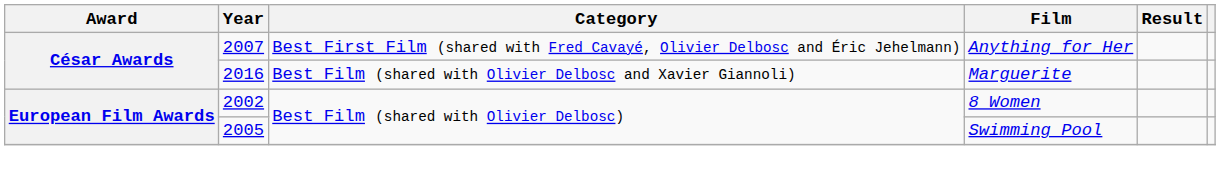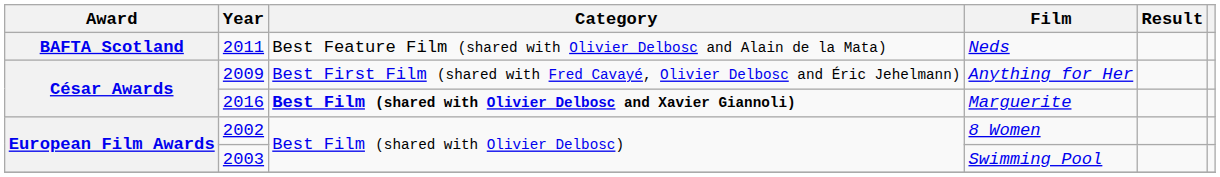+ row: BAFTA Scotland | 2011 | Best Feature Film (shared with Olivier Delbosc and Alain de la Mata) | Neds
Anything for Her | Year: 2007 -> 2009
Marguerite | Category: normal -> bold
Swimming Pool | Year: 2005 -> 2003
